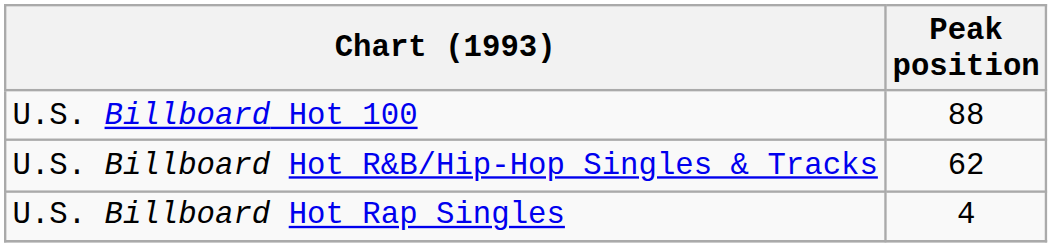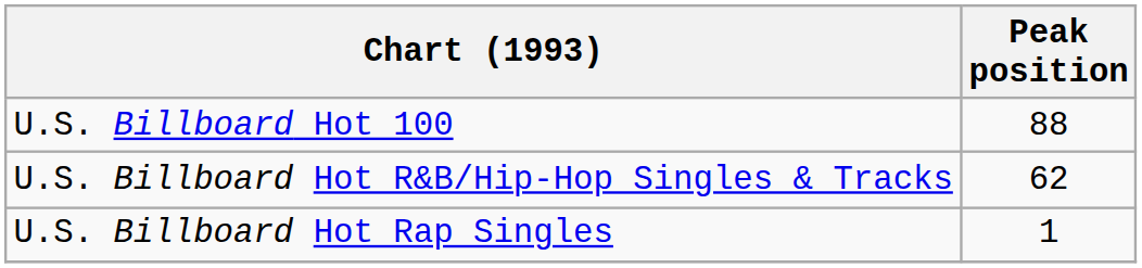U.S. Billboard Hot Rap Singles | Peak position: 4 -> 1
